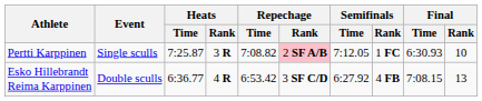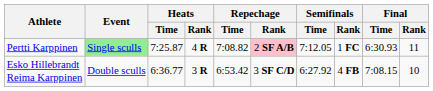Pertti Karppinen | Event: no background -> lightgreen background
Pertti Karppinen | Heats / Rank: 3 R -> 4 R
Pertti Karppinen | Final / Rank: 10 -> 11
Esko Hillebrandt Reima Karppinen | Heats / Rank: 4 R -> 3 R
Esko Hillebrandt Reima Karppinen | Final / Rank: 13 -> 10
